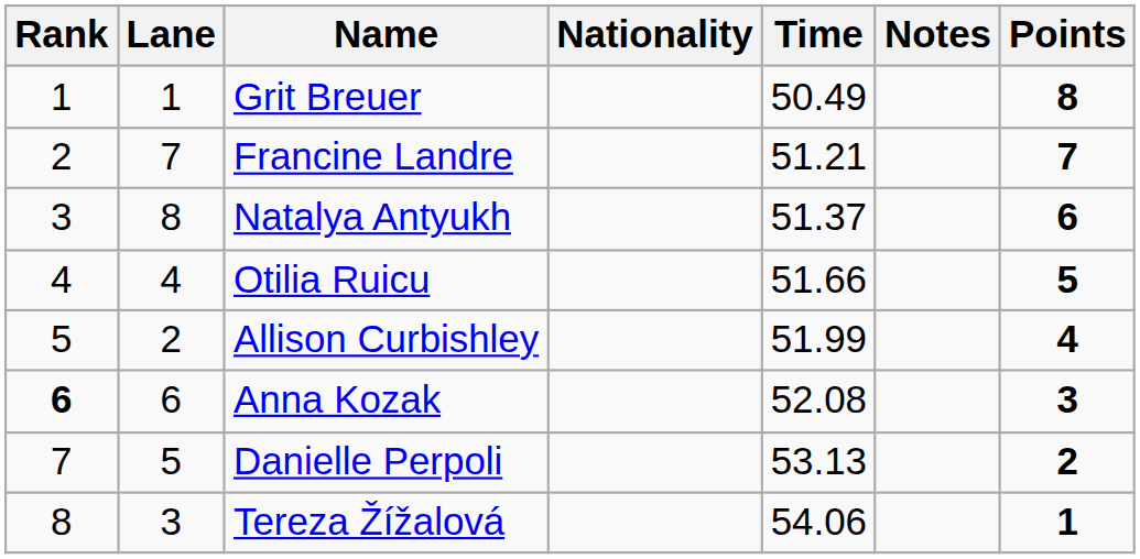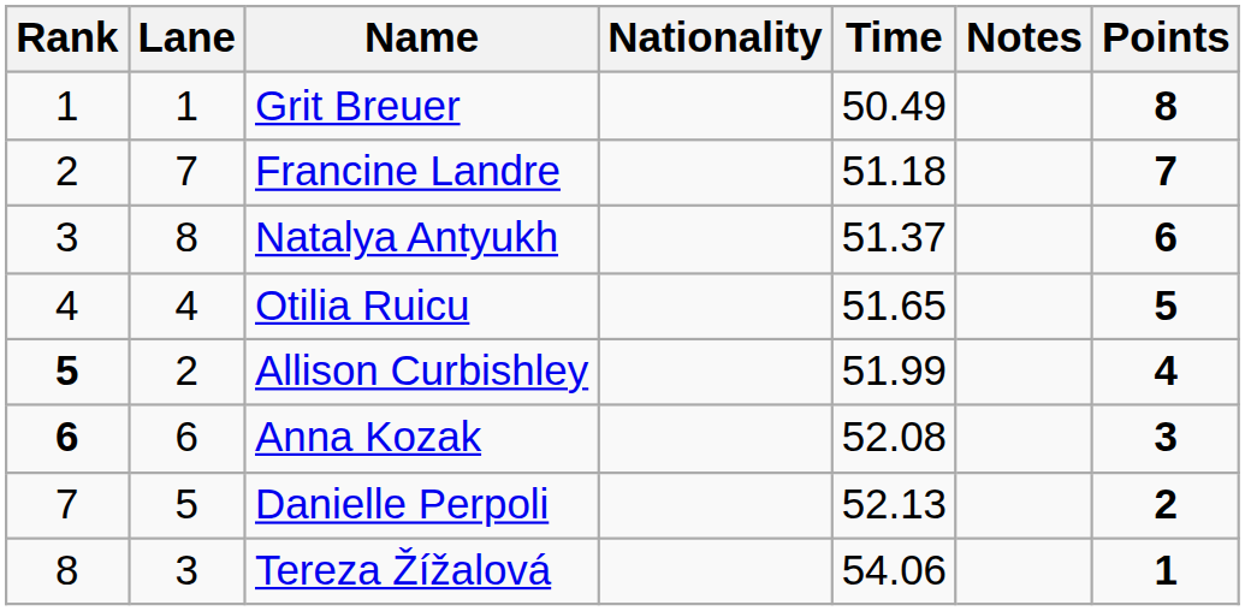Francine Landre | Time: 51.21 -> 51.18
Otilia Ruicu | Time: 51.66 -> 51.65
Allison Curbishley | Rank: normal -> bold
Danielle Perpoli | Time: 53.13 -> 52.13
